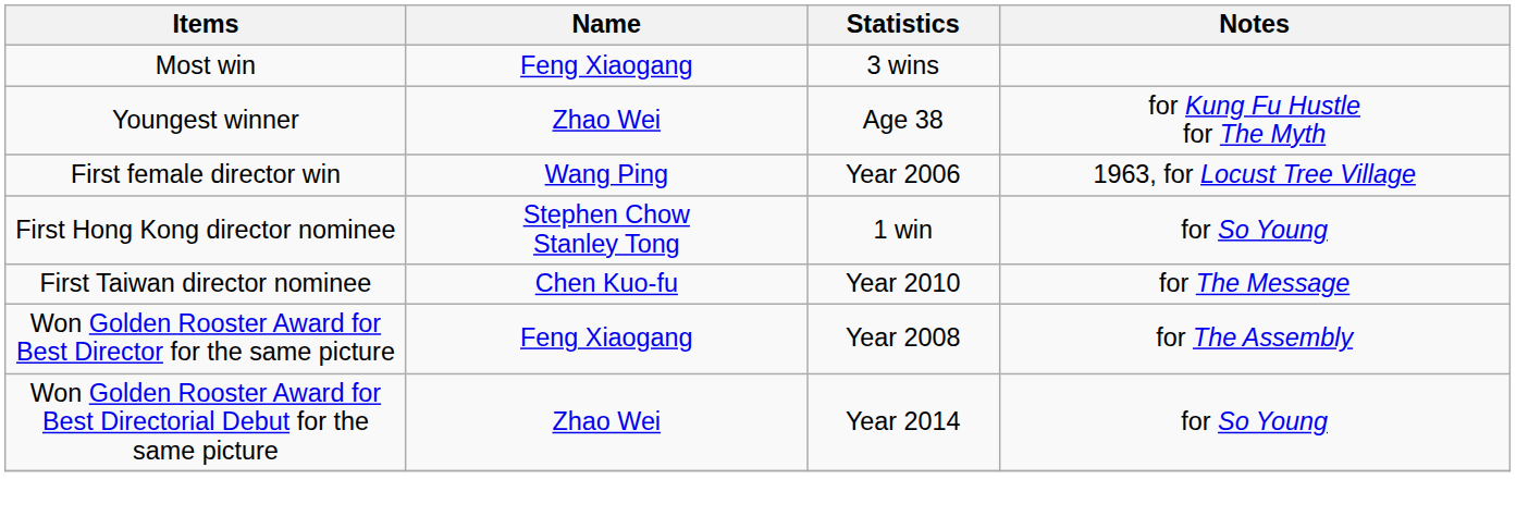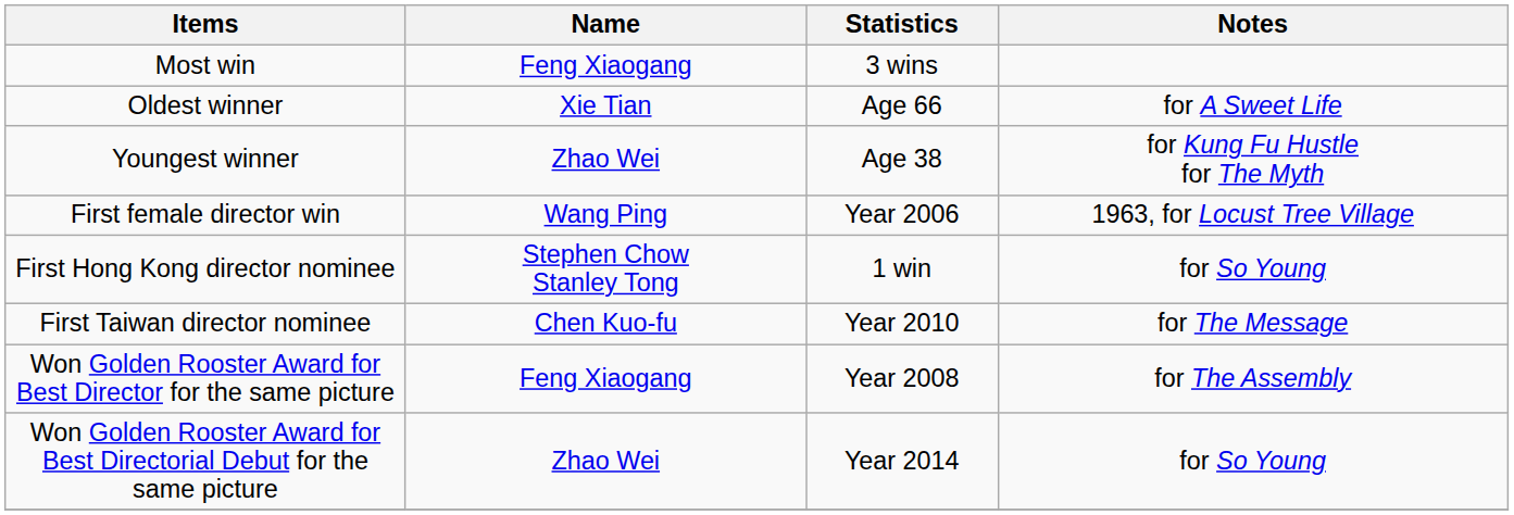+ row: Oldest winner | Xie Tian | Age 66 | for A Sweet Life
